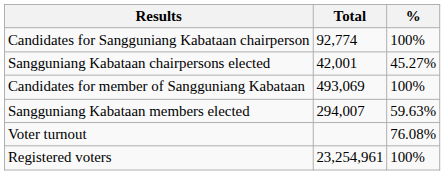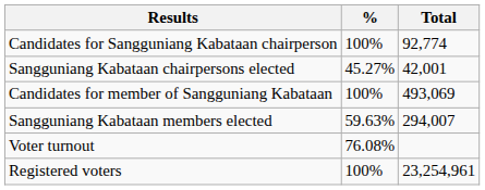columns swapped: Total <-> %
